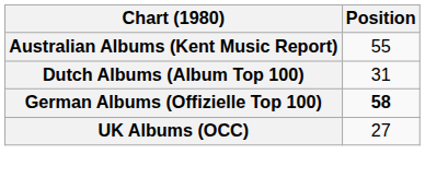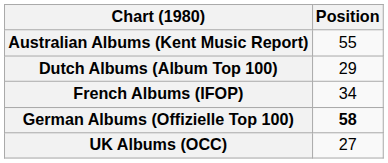Dutch Albums (Album Top 100) | Position: 31 -> 29
+ row: French Albums (IFOP) | 34
